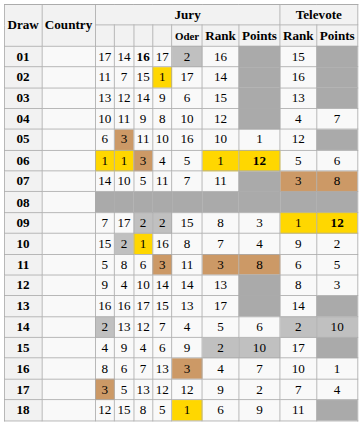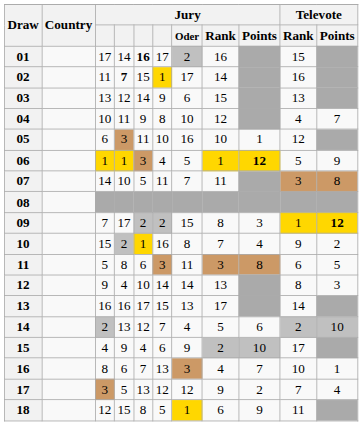02 | column 4: normal -> bold
06 | Televote / Points: 6 -> 9
